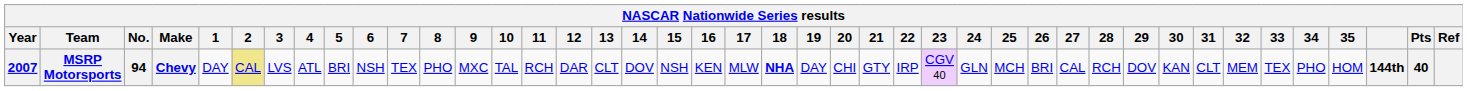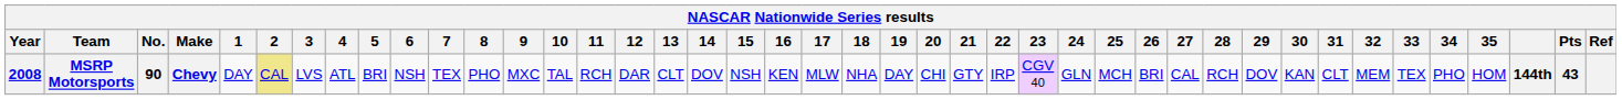MSRP Motorsports | Year: 2007 -> 2008
MSRP Motorsports | No.: 94 -> 90
MSRP Motorsports | 18: bold -> normal
MSRP Motorsports | Pts: 40 -> 43
